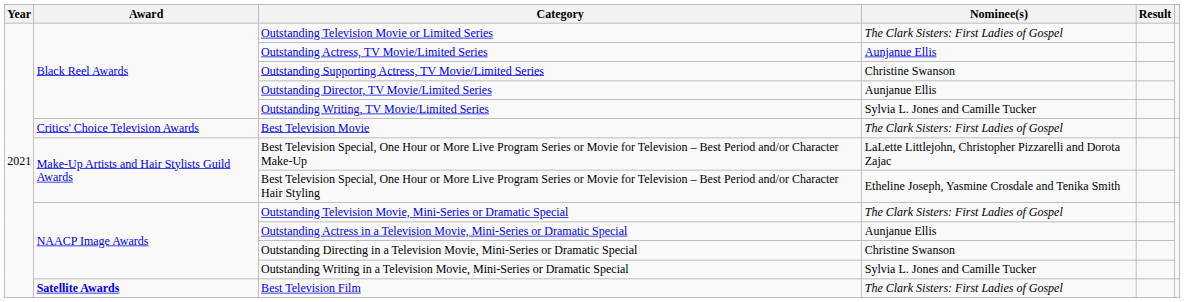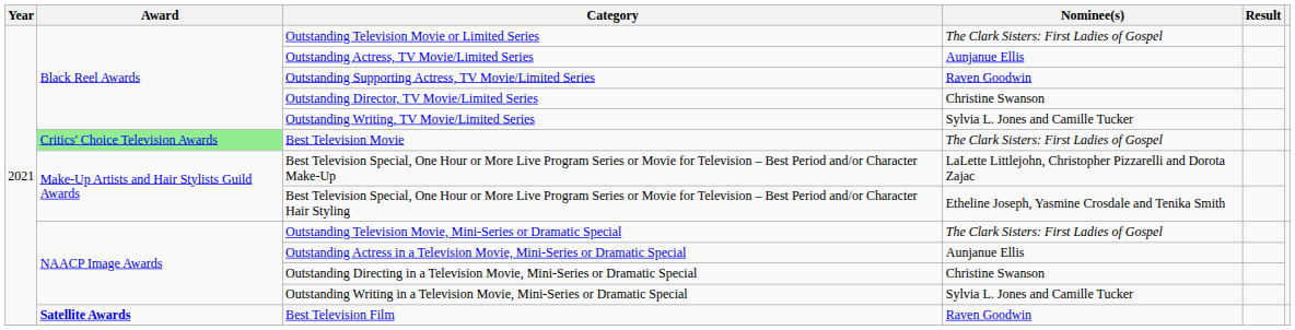Outstanding Supporting Actress, TV Movie/Limited Series | Nominee(s): Christine Swanson -> Raven Goodwin
Outstanding Director, TV Movie/Limited Series | Nominee(s): Aunjanue Ellis -> Christine Swanson
Best Television Movie | Award: no background -> lightgreen background
Best Television Film | Nominee(s): The Clark Sisters: First Ladies of Gospel -> Raven Goodwin
